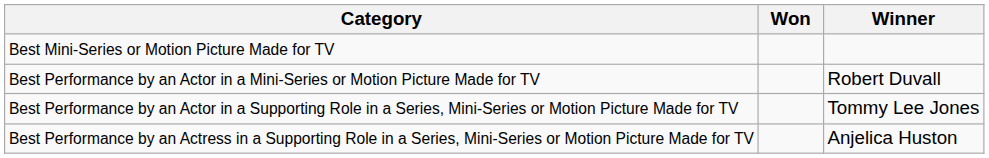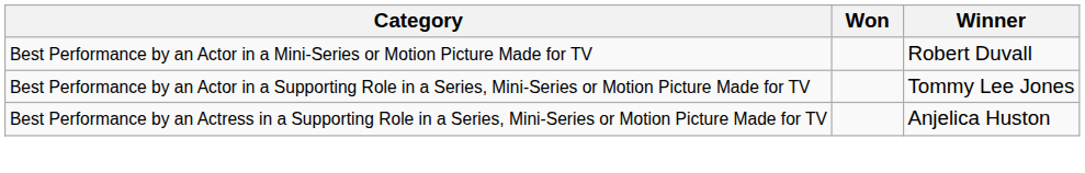- row: Best Mini-Series or Motion Picture Made for TV
